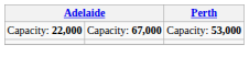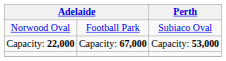+ row: Norwood Oval | Football Park | Subiaco Oval
